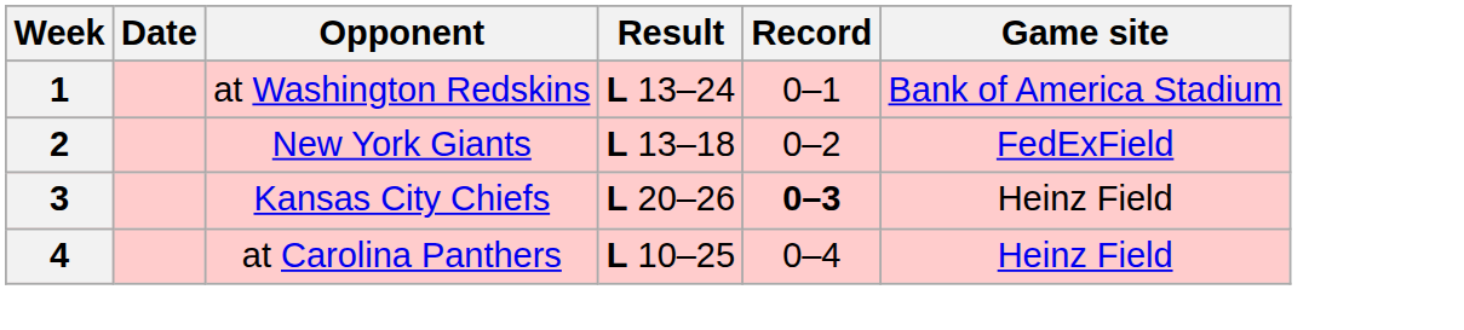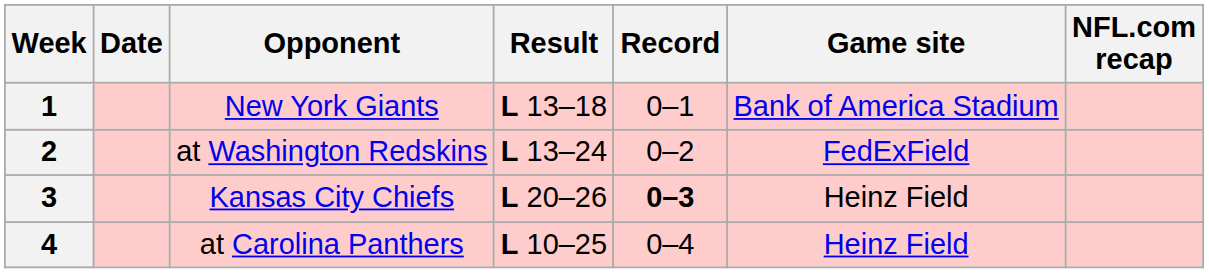+ column: NFL.com recap
1 | Opponent: at Washington Redskins -> New York Giants
1 | Result: L 13–24 -> L 13–18
2 | Opponent: New York Giants -> at Washington Redskins
2 | Result: L 13–18 -> L 13–24
